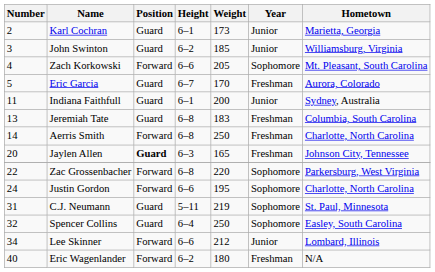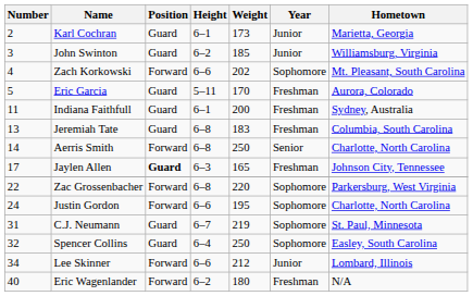Zach Korkowski | Weight: 205 -> 202
Eric Garcia | Height: 6–7 -> 5–11
Indiana Faithfull | Year: Junior -> Freshman
Aerris Smith | Year: Freshman -> Senior
Jaylen Allen | Number: 20 -> 17
C.J. Neumann | Height: 5–11 -> 6–7
